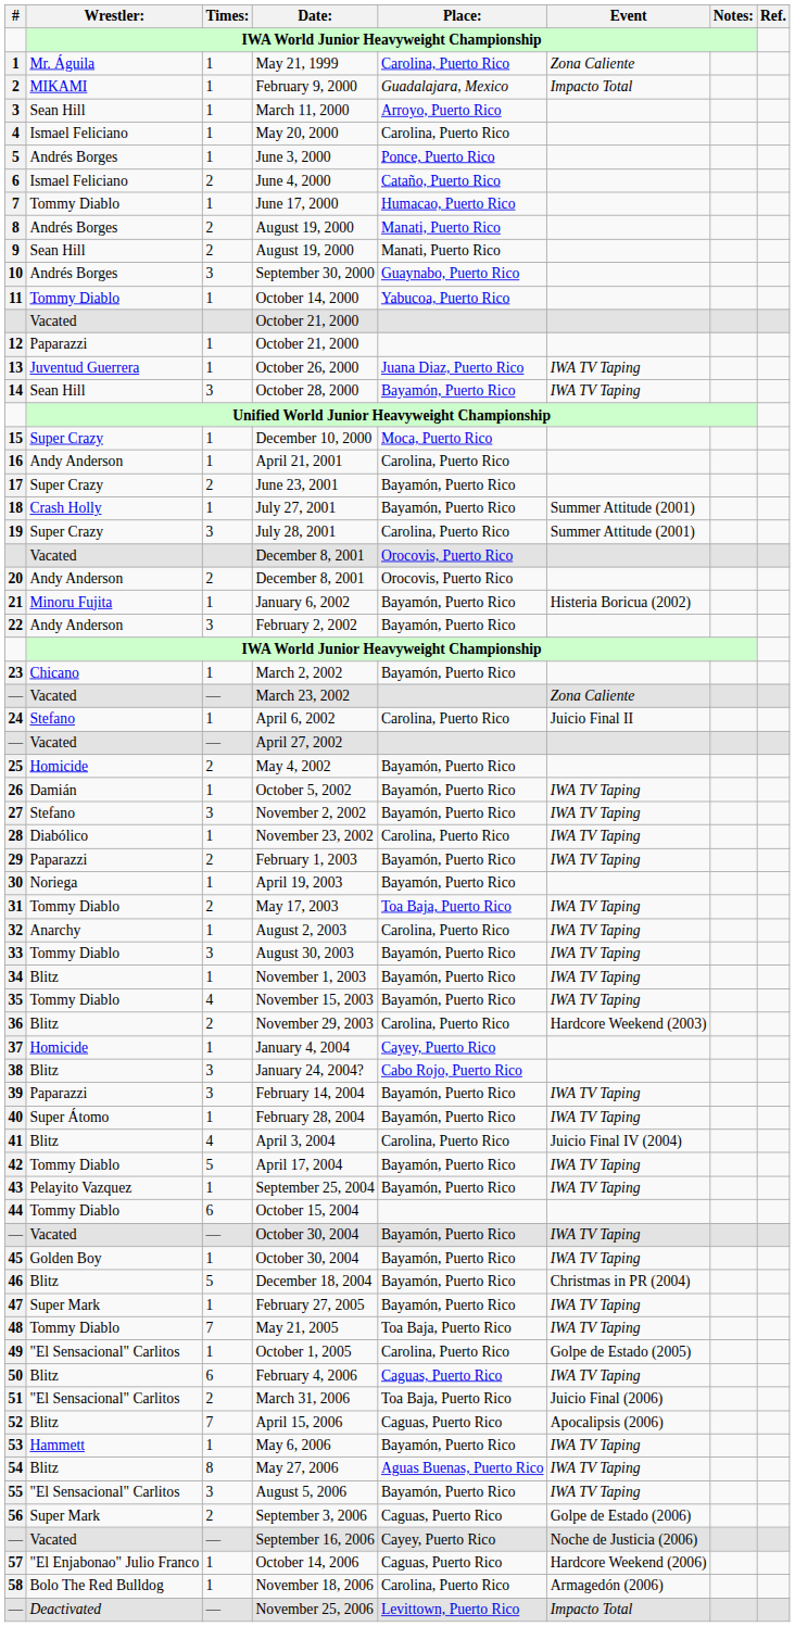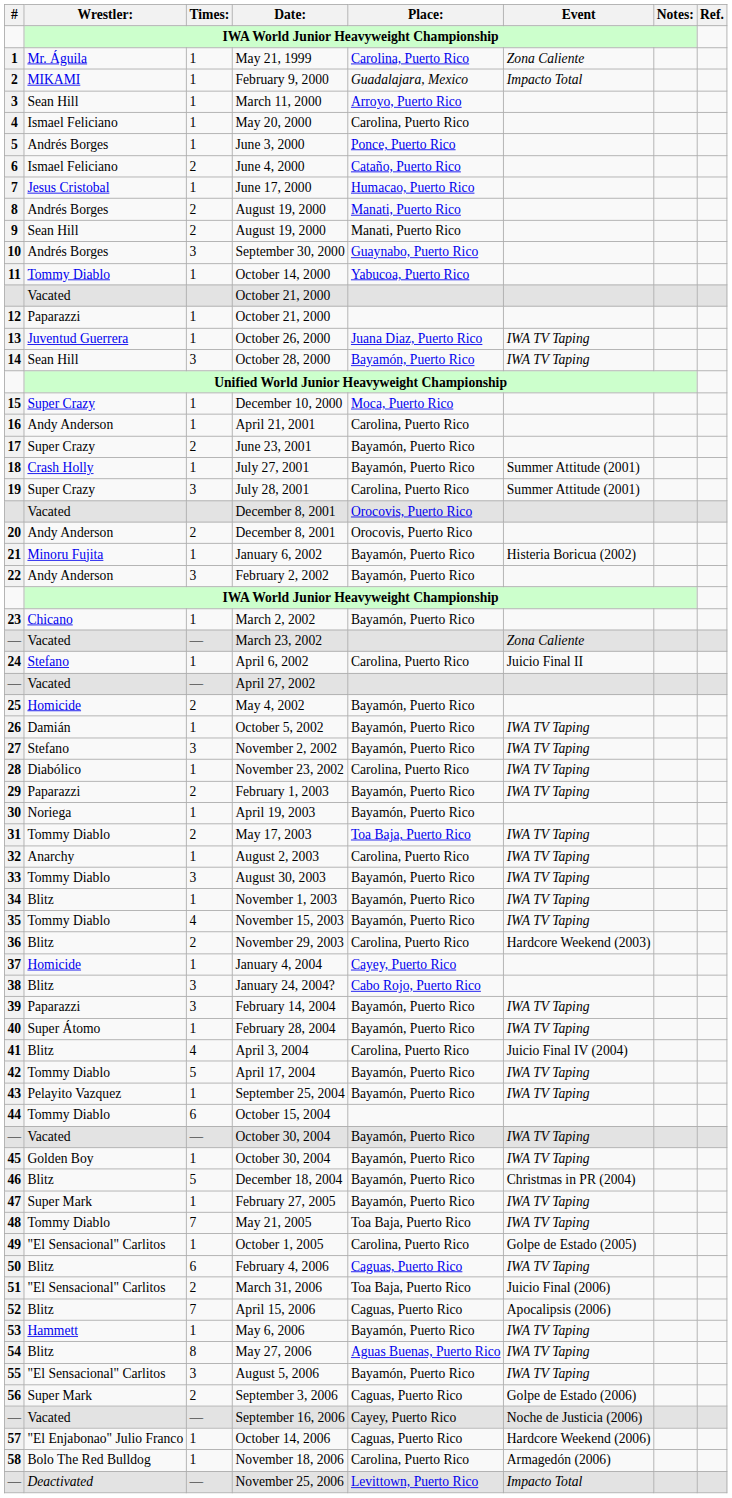June 17, 2000 | Wrestler:: Tommy Diablo -> Jesus Cristobal
